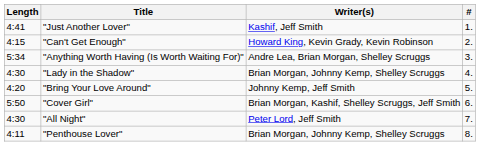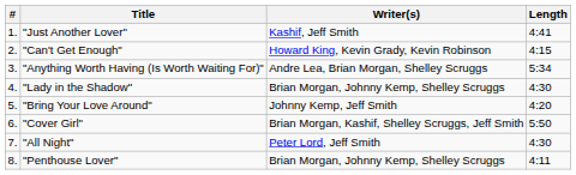columns swapped: # <-> Length
